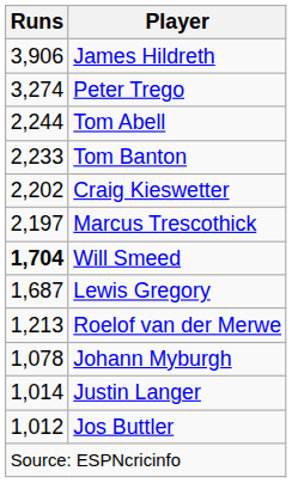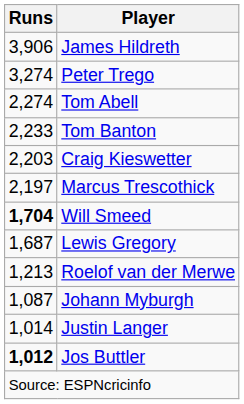Tom Abell | Runs: 2,244 -> 2,274
Craig Kieswetter | Runs: 2,202 -> 2,203
Johann Myburgh | Runs: 1,078 -> 1,087
Jos Buttler | Runs: normal -> bold
